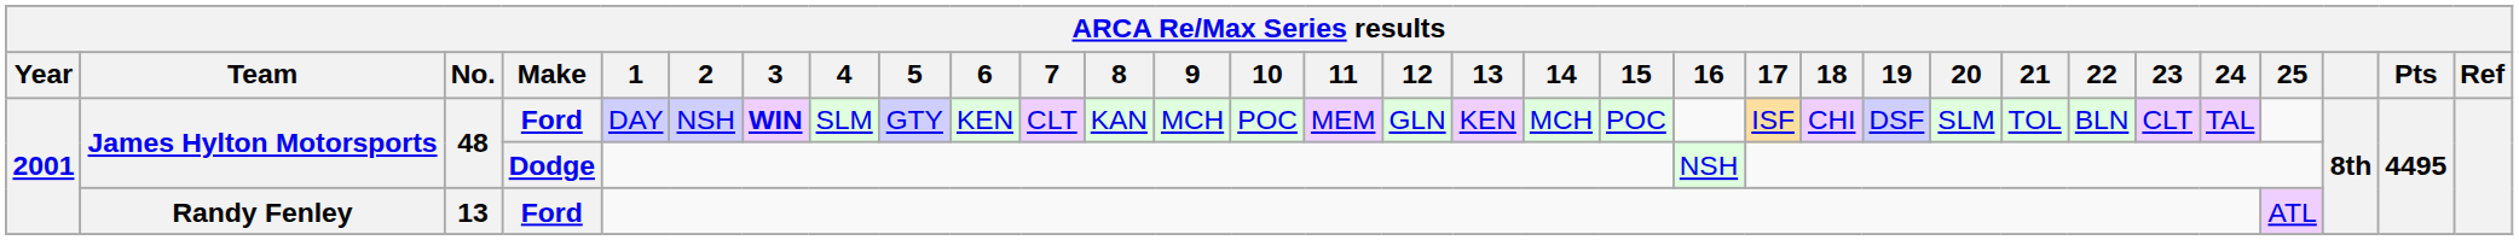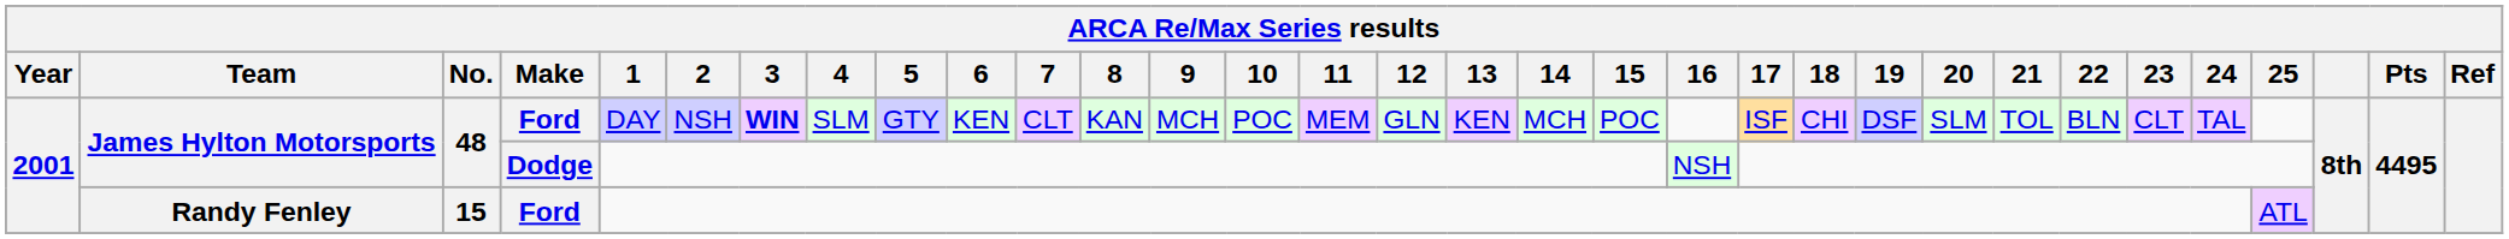Randy Fenley | No.: 13 -> 15
